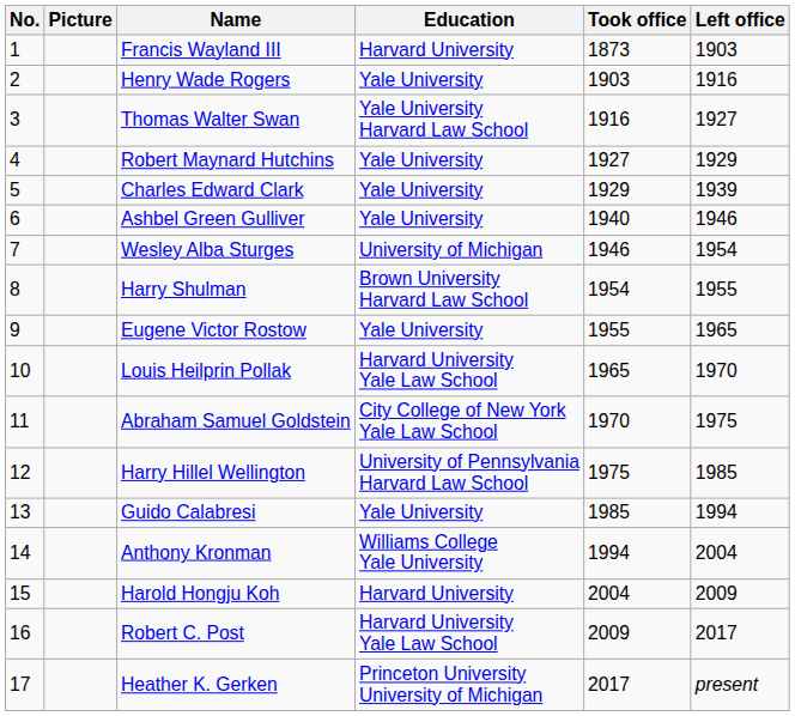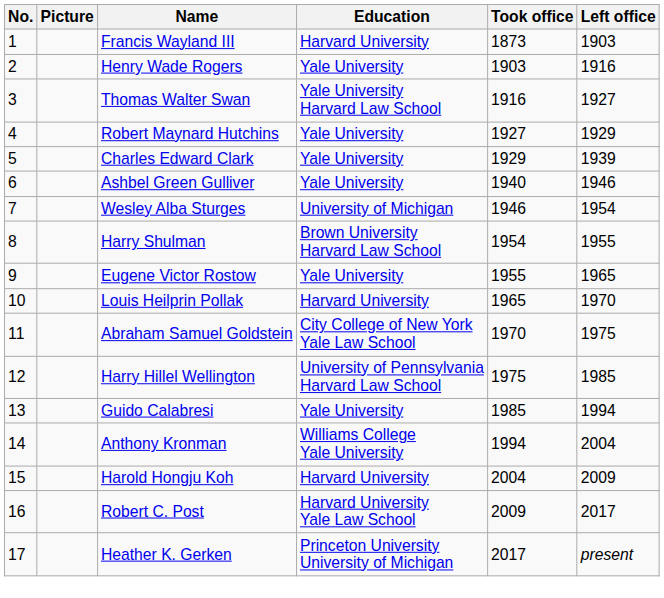Louis Heilprin Pollak | Education: Harvard University Yale Law School -> Harvard University
